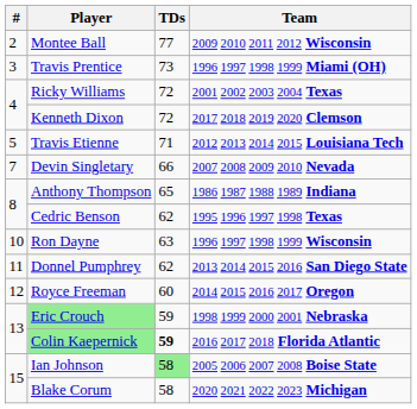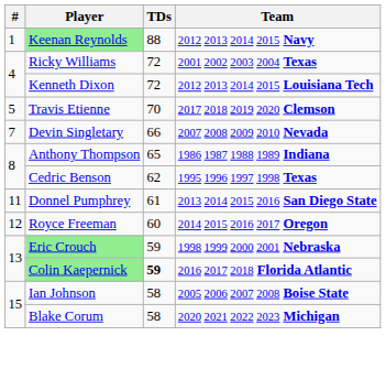+ row: 1 | Keenan Reynolds | 88 | 2012 2013 2014 2015 Navy
- row: 2 | Montee Ball | 77 | 2009 2010 2011 2012 Wisconsin
- row: 3 | Travis Prentice | 73 | 1996 1997 1998 1999 Miami (OH)
Kenneth Dixon | Team: 2017 2018 2019 2020 Clemson -> 2012 2013 2014 2015 Louisiana Tech
Travis Etienne | TDs: 71 -> 70
Travis Etienne | Team: 2012 2013 2014 2015 Louisiana Tech -> 2017 2018 2019 2020 Clemson
- row: 10 | Ron Dayne | 63 | 1996 1997 1998 1999 Wisconsin
Donnel Pumphrey | TDs: 62 -> 61
Ian Johnson | TDs: lightgreen background -> no background
